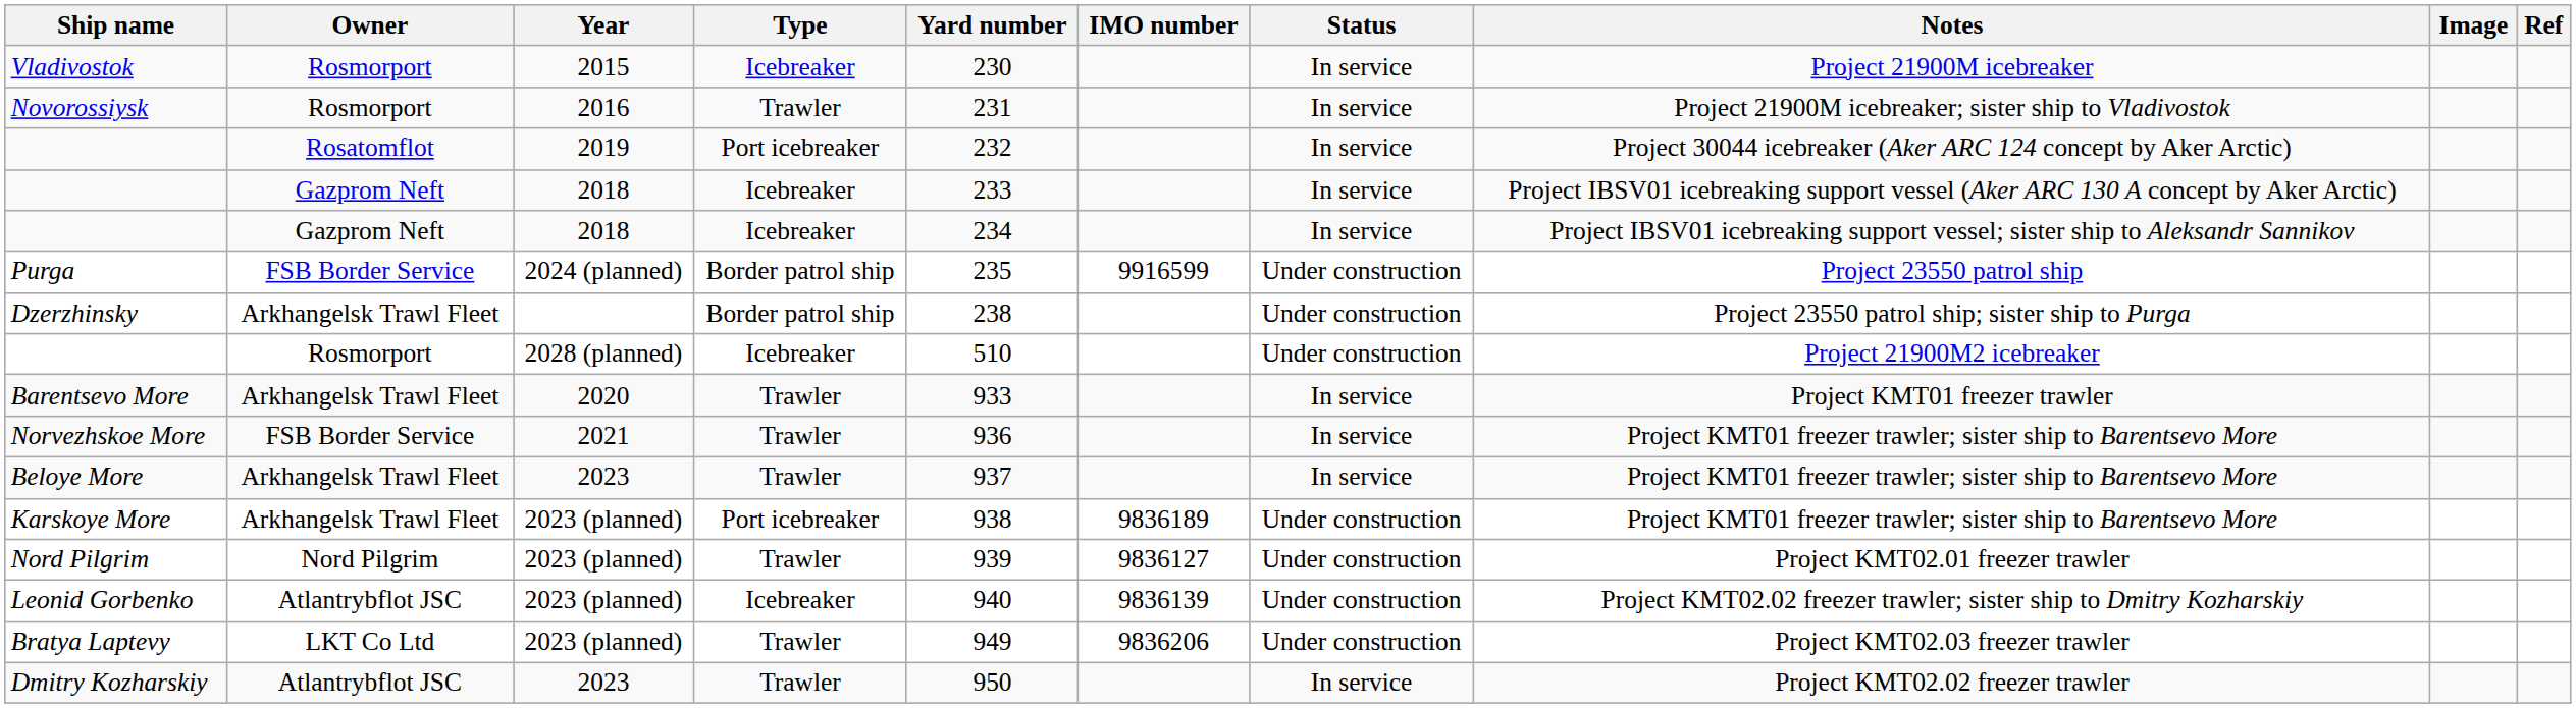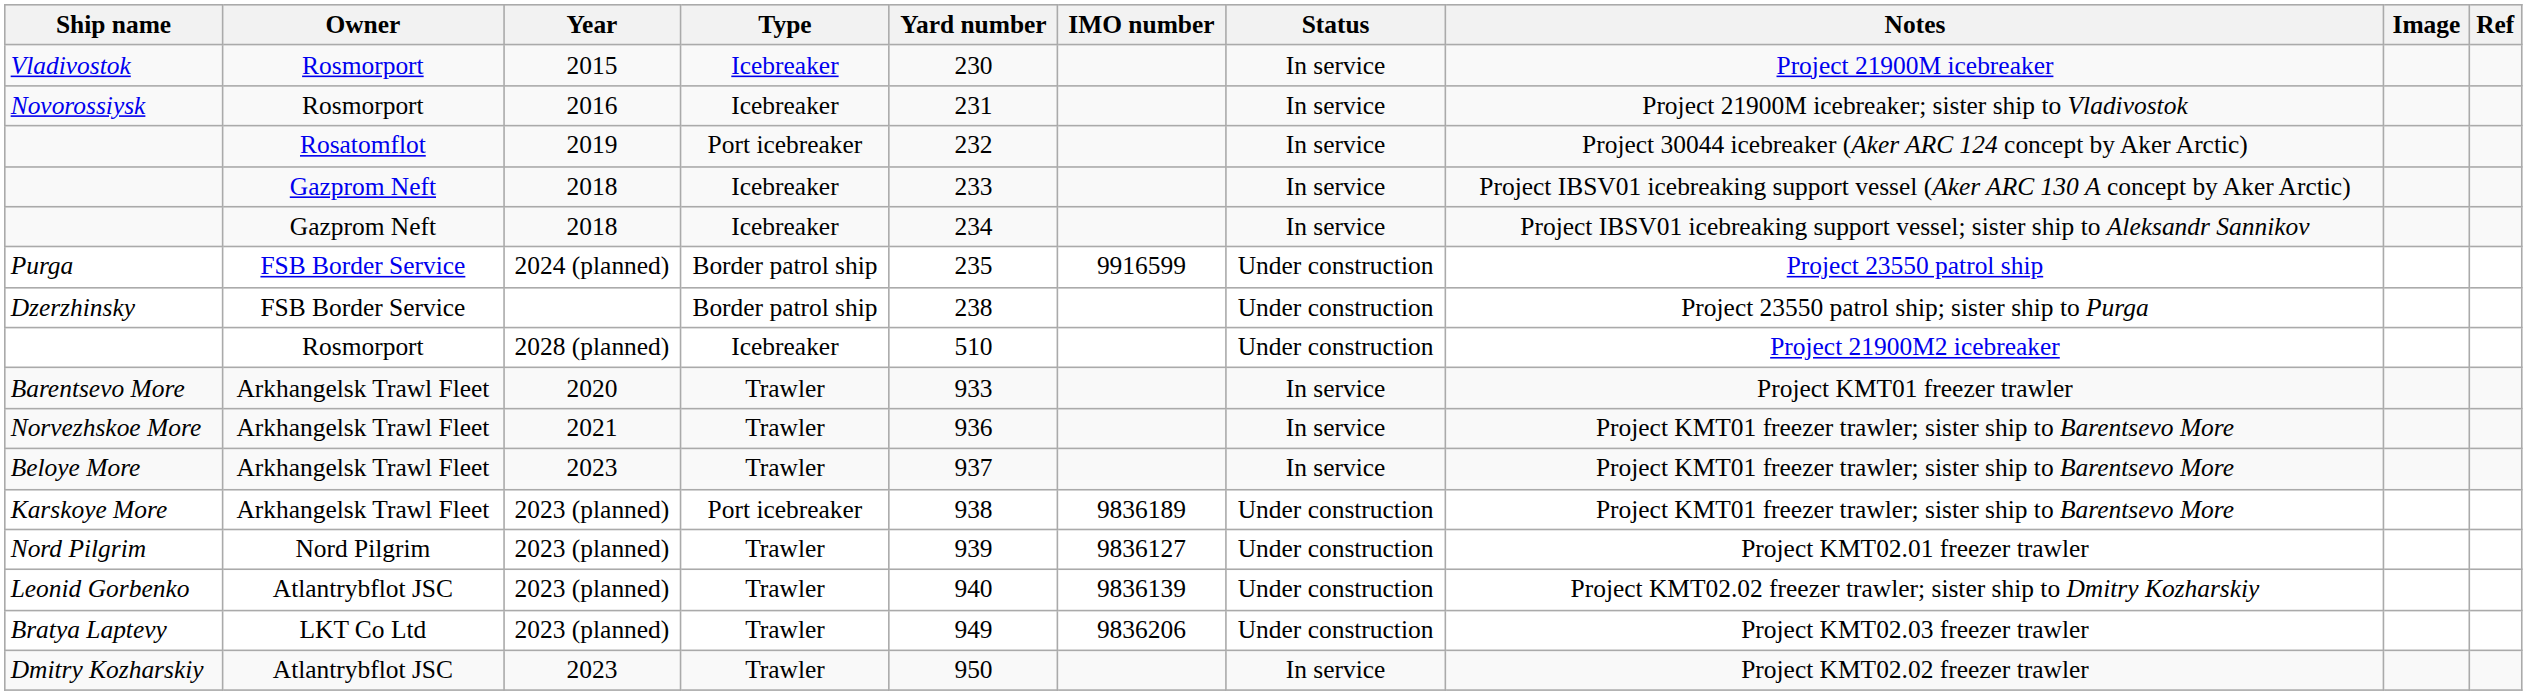Novorossiysk | Type: Trawler -> Icebreaker
Dzerzhinsky | Owner: Arkhangelsk Trawl Fleet -> FSB Border Service
Norvezhskoe More | Owner: FSB Border Service -> Arkhangelsk Trawl Fleet
Leonid Gorbenko | Type: Icebreaker -> Trawler
